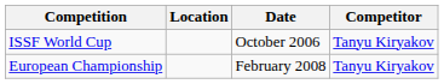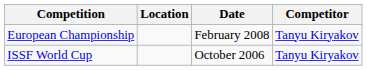rows swapped: ISSF World Cup <-> European Championship
